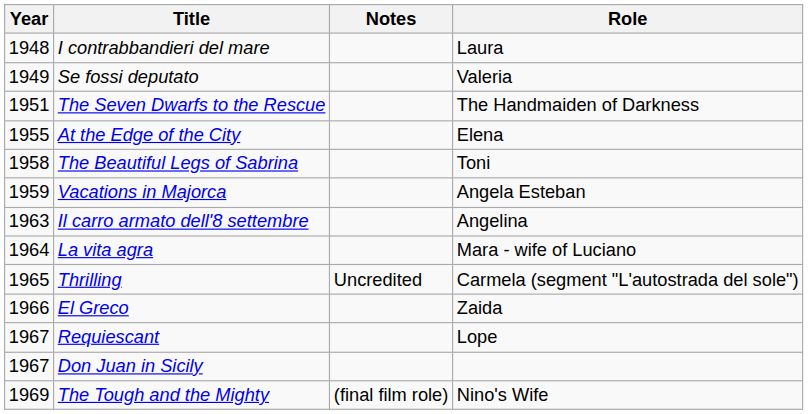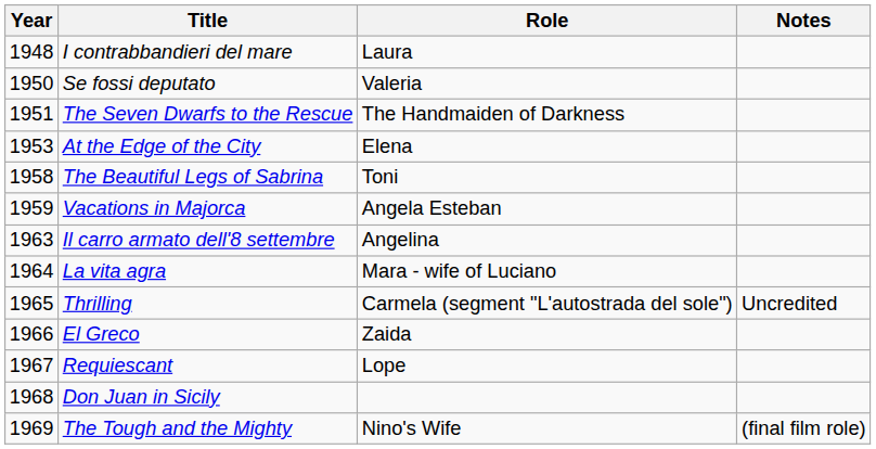columns swapped: Role <-> Notes
Se fossi deputato | Year: 1949 -> 1950
At the Edge of the City | Year: 1955 -> 1953
Don Juan in Sicily | Year: 1967 -> 1968
